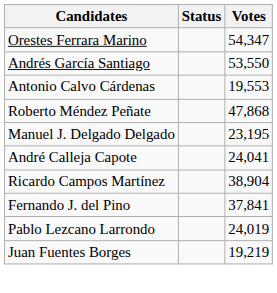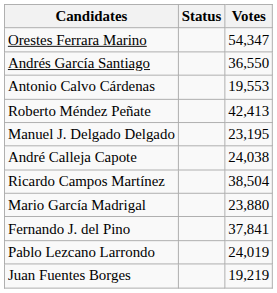Andrés García Santiago | Votes: 53,550 -> 36,550
Roberto Méndez Peñate | Votes: 47,868 -> 42,413
André Calleja Capote | Votes: 24,041 -> 24,038
Ricardo Campos Martínez | Votes: 38,904 -> 38,504
+ row: Mario García Madrigal | 23,880
